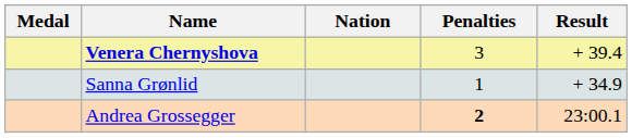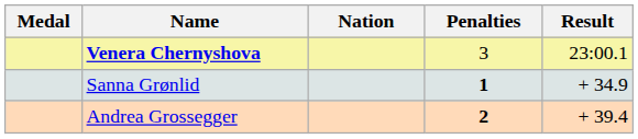Venera Chernyshova | Result: + 39.4 -> 23:00.1
Sanna Grønlid | Penalties: normal -> bold
Andrea Grossegger | Result: 23:00.1 -> + 39.4
